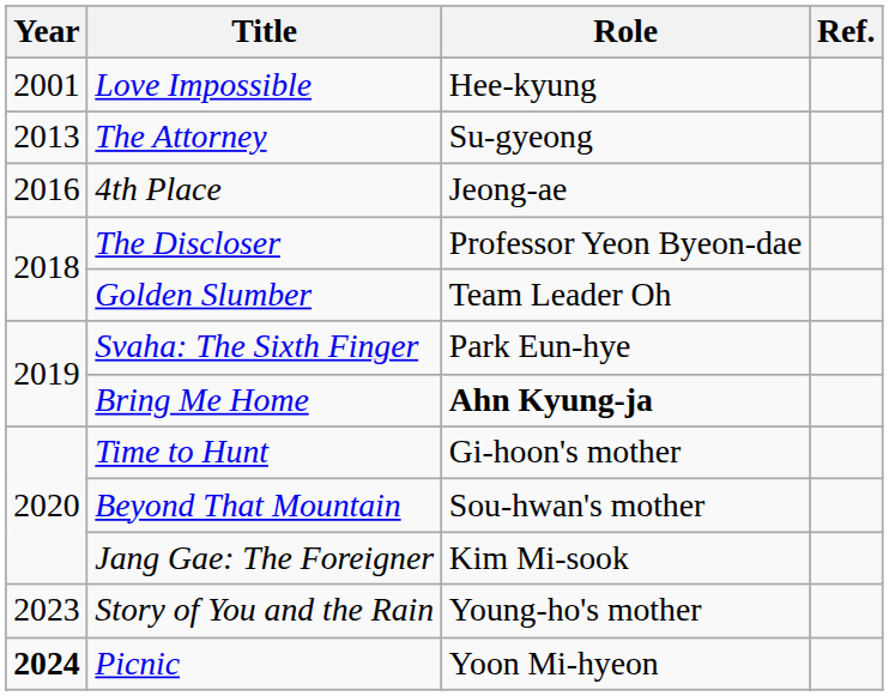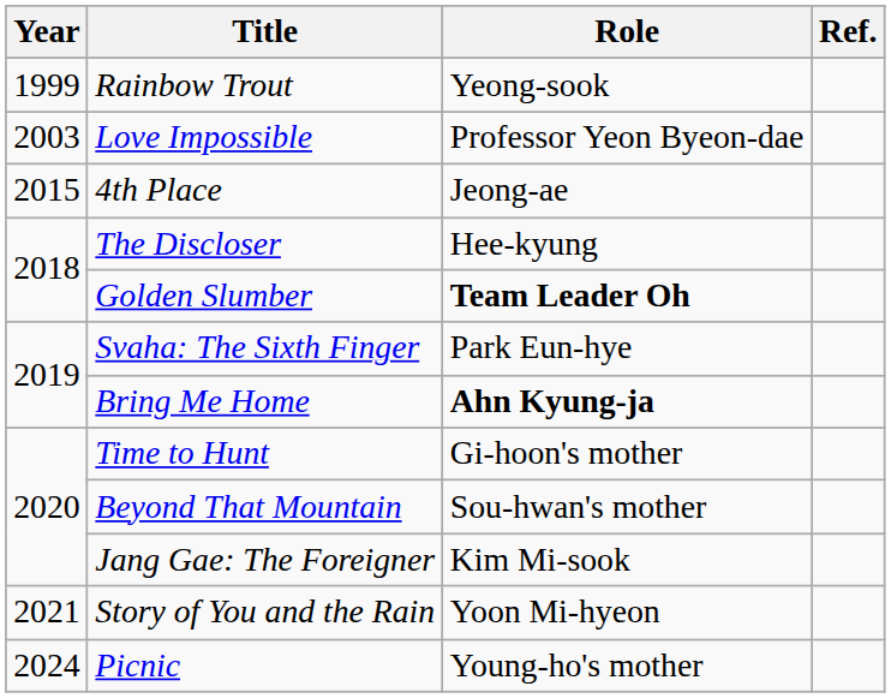+ row: 1999 | Rainbow Trout | Yeong-sook
Love Impossible | Year: 2001 -> 2003
Love Impossible | Role: Hee-kyung -> Professor Yeon Byeon-dae
- row: 2013 | The Attorney | Su-gyeong
4th Place | Year: 2016 -> 2015
The Discloser | Role: Professor Yeon Byeon-dae -> Hee-kyung
Golden Slumber | Role: normal -> bold
Story of You and the Rain | Year: 2023 -> 2021
Story of You and the Rain | Role: Young-ho's mother -> Yoon Mi-hyeon
Picnic | Year: bold -> normal
Picnic | Role: Yoon Mi-hyeon -> Young-ho's mother
